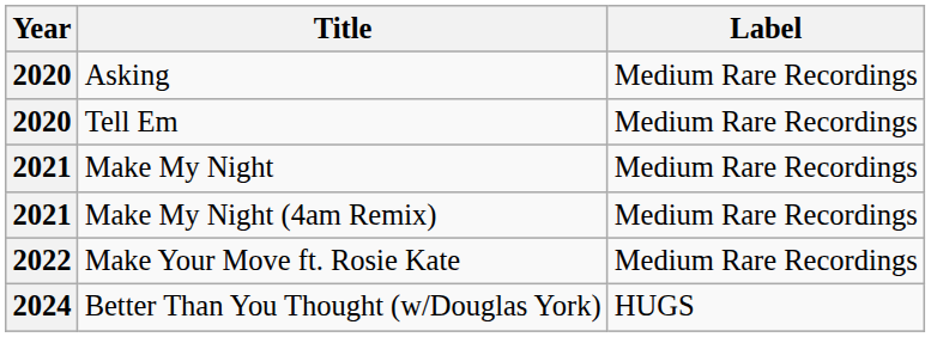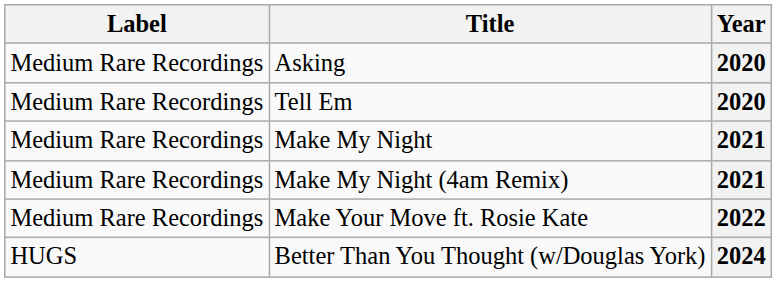columns swapped: Year <-> Label
